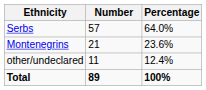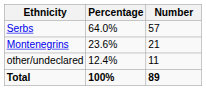columns swapped: Number <-> Percentage
